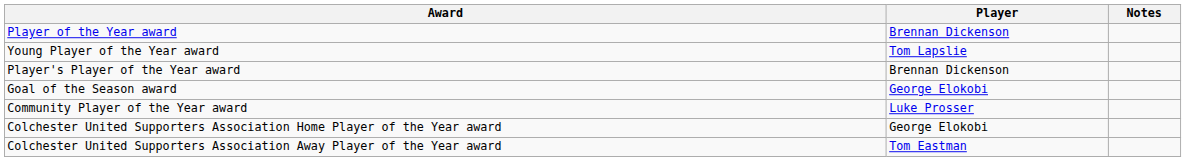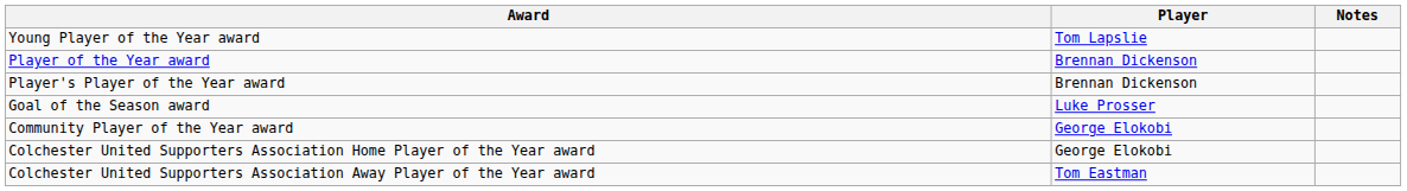rows swapped: Player of the Year award <-> Young Player of the Year award
Goal of the Season award | Player: George Elokobi -> Luke Prosser
Community Player of the Year award | Player: Luke Prosser -> George Elokobi
